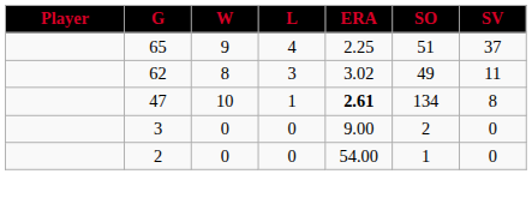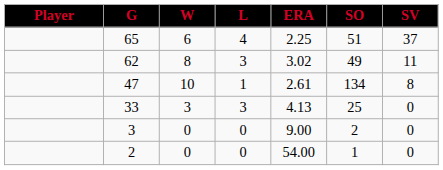65 | W: 9 -> 6
47 | ERA: bold -> normal
+ row: 33 | 3 | 3 | 4.13 | 25 | 0
